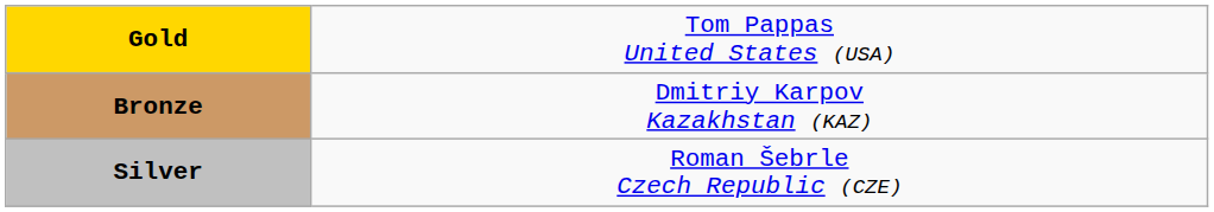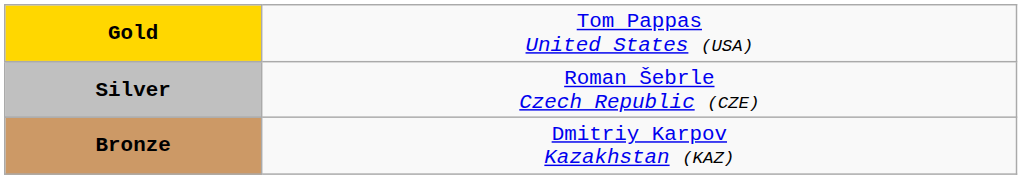rows swapped: Silver <-> Bronze
